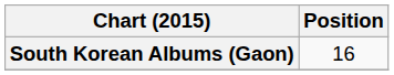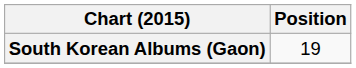South Korean Albums (Gaon) | Position: 16 -> 19
